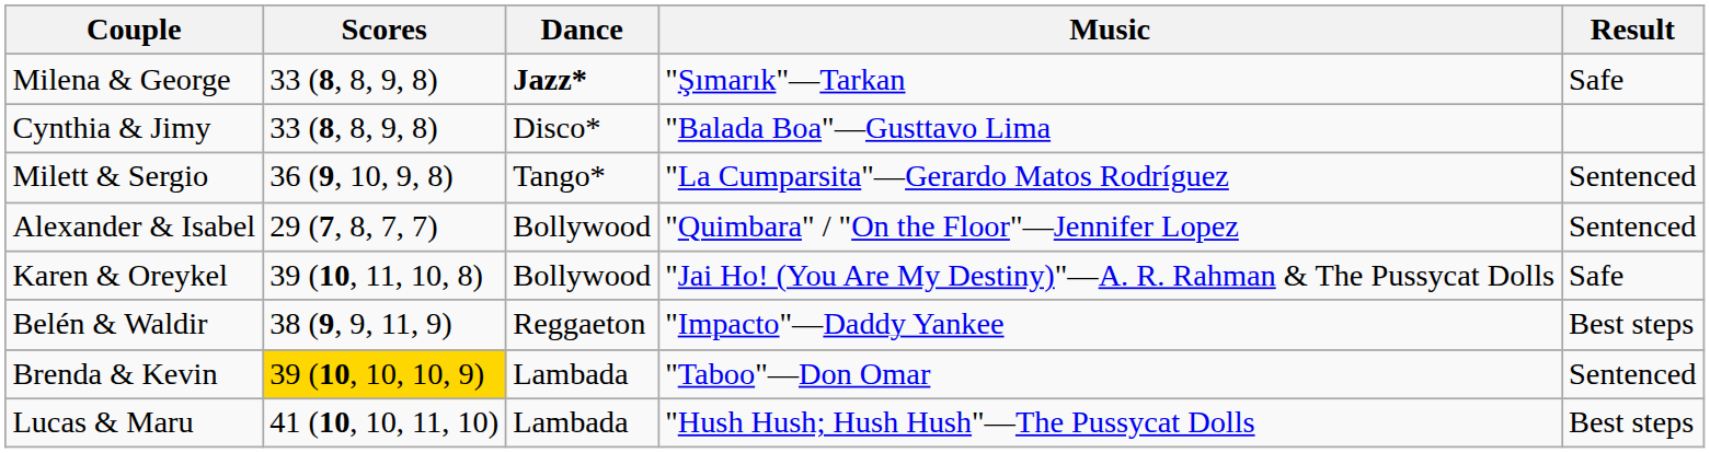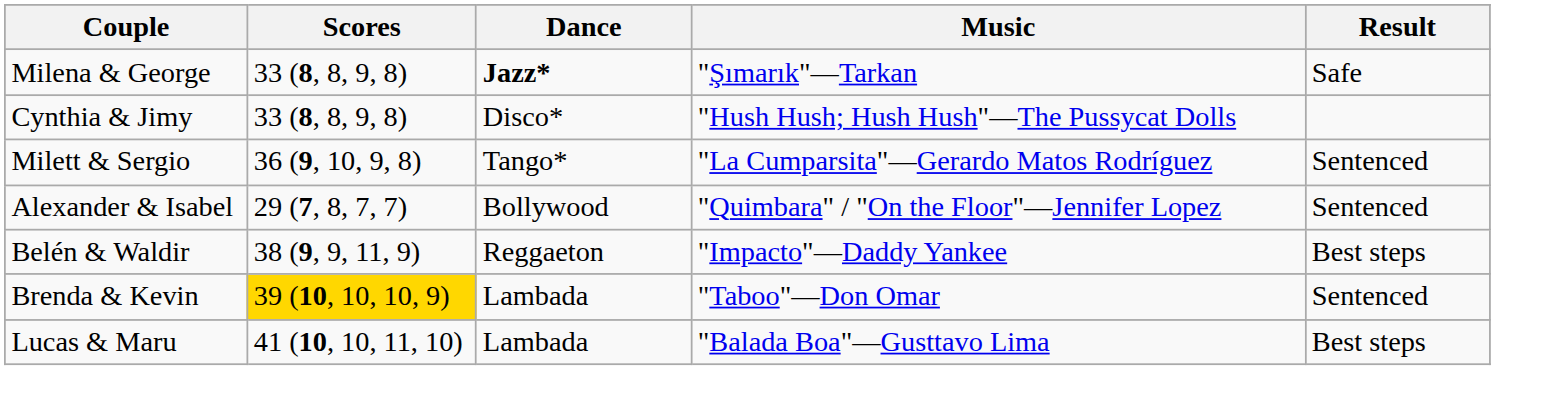Cynthia & Jimy | Music: "Balada Boa"—Gusttavo Lima -> "Hush Hush; Hush Hush"—The Pussycat Dolls
- row: Karen & Oreykel | 39 (10, 11, 10, 8) | Bollywood | "Jai Ho! (You Are My Destiny)"—A. R. Rahman & The Pussycat Dolls | Safe
Lucas & Maru | Music: "Hush Hush; Hush Hush"—The Pussycat Dolls -> "Balada Boa"—Gusttavo Lima
